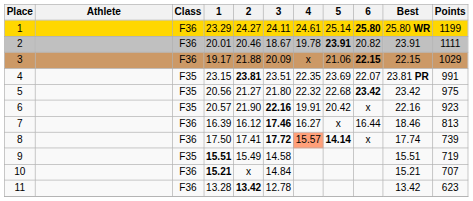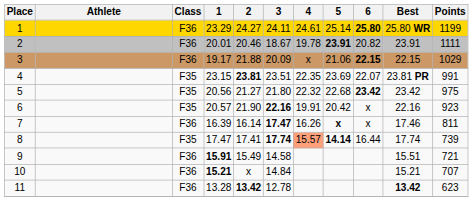7 | 2: 16.12 -> 16.14
7 | 3: 17.46 -> 17.47
7 | 4: 16.27 -> 16.26
7 | 5: normal -> bold
7 | 6: 16.44 -> x
7 | Best: 18.46 -> 17.46
7 | Points: 813 -> 811
8 | Class: F36 -> F35
8 | 1: 17.50 -> 17.47
8 | 3: 17.72 -> 17.74
8 | 6: x -> 16.44
9 | Class: F35 -> F36
9 | 1: 15.51 -> 15.91
9 | Points: 719 -> 721
11 | Best: normal -> bold
